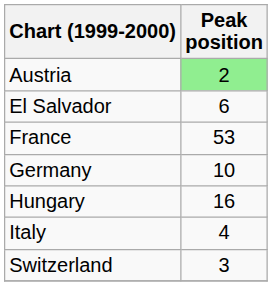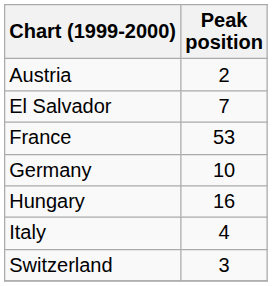Austria | Peak position: lightgreen background -> no background
El Salvador | Peak position: 6 -> 7
